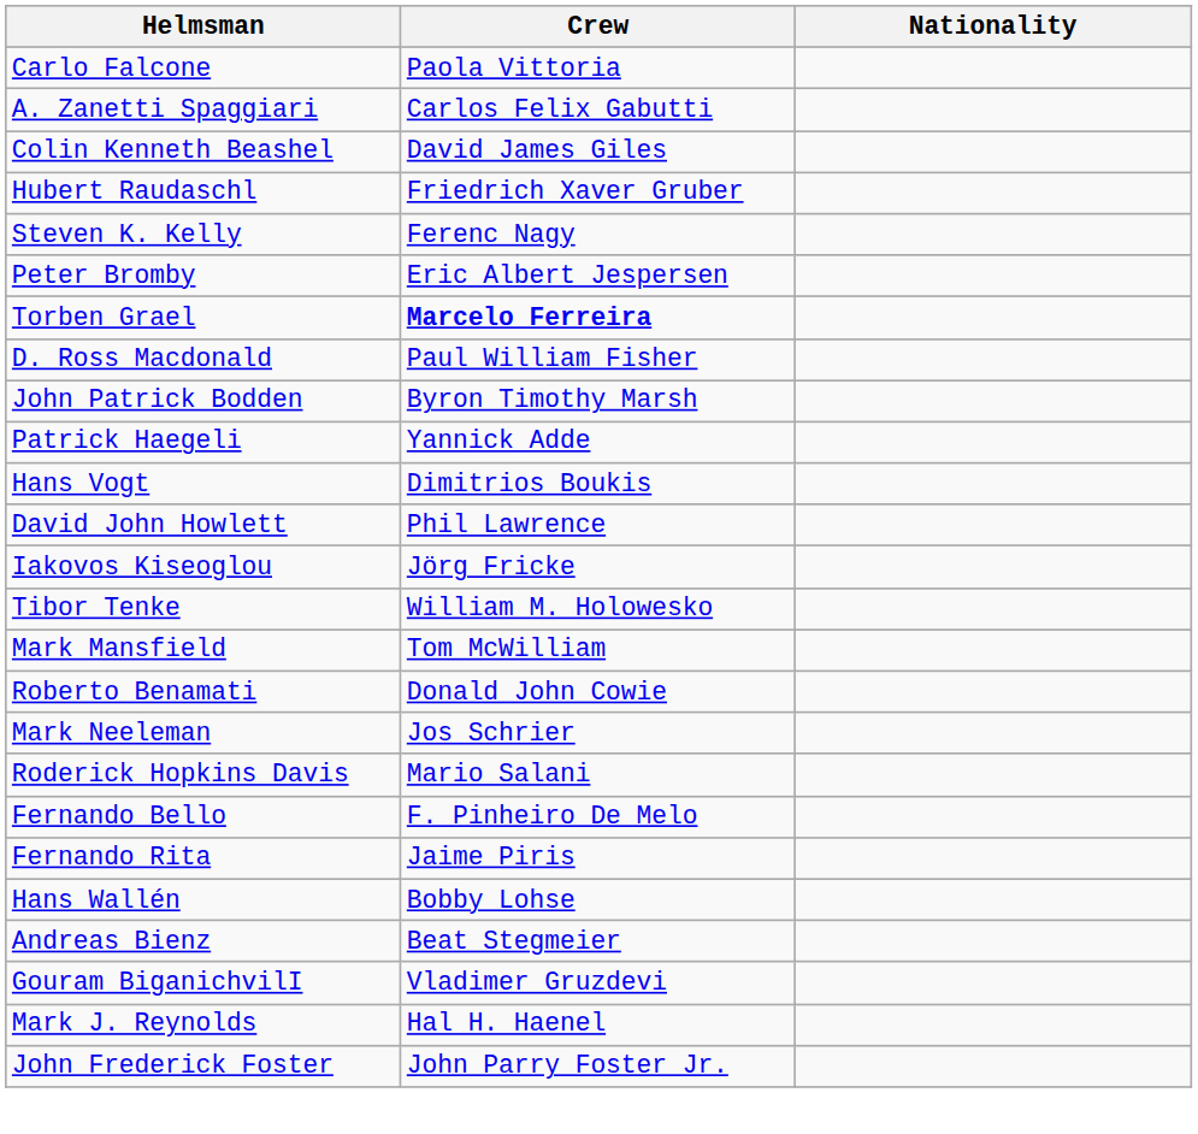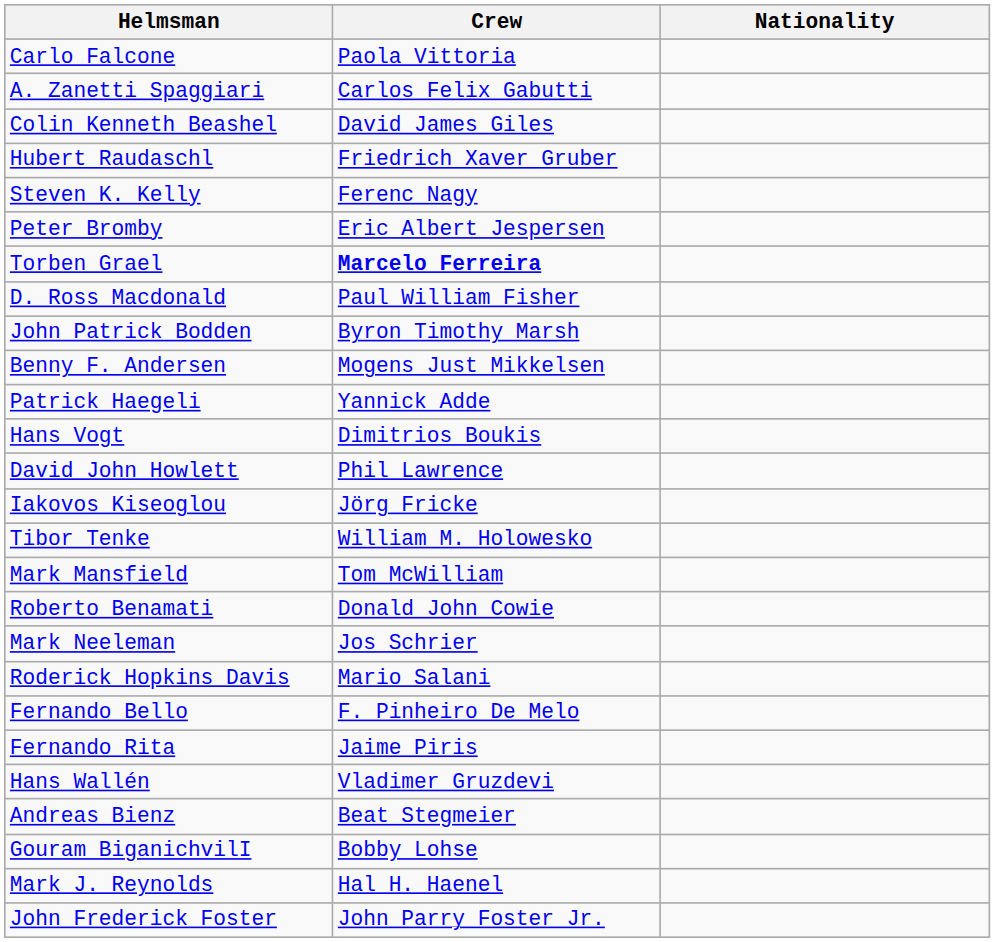+ row: Benny F. Andersen | Mogens Just Mikkelsen
Hans Wallén | Crew: Bobby Lohse -> Vladimer Gruzdevi
Gouram BiganichvilI | Crew: Vladimer Gruzdevi -> Bobby Lohse
